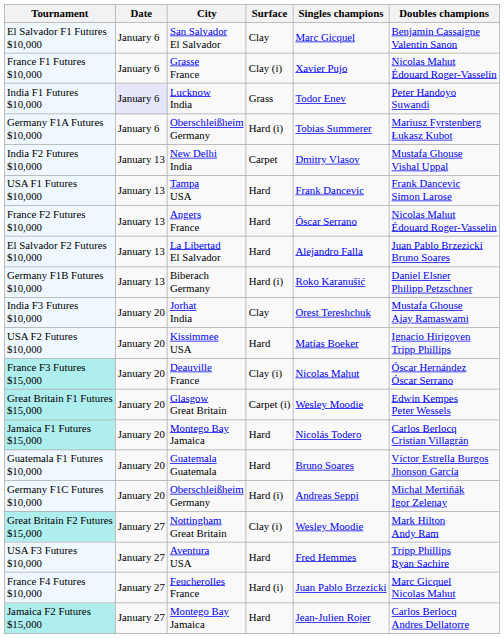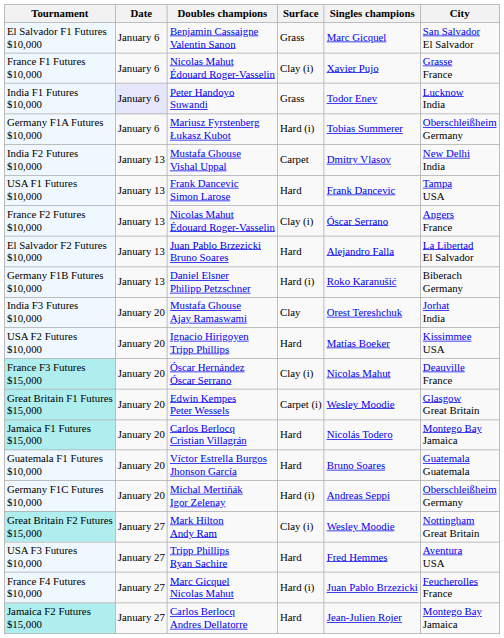columns swapped: City <-> Doubles champions
El Salvador F1 Futures $10,000 | Surface: Clay -> Grass
France F2 Futures $10,000 | Surface: Hard -> Clay (i)
